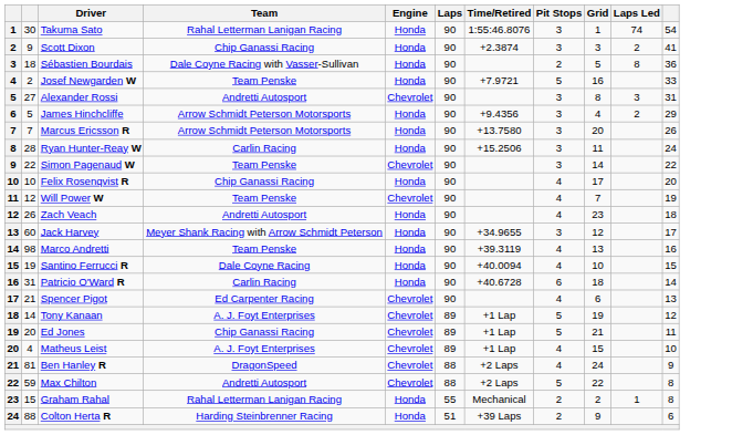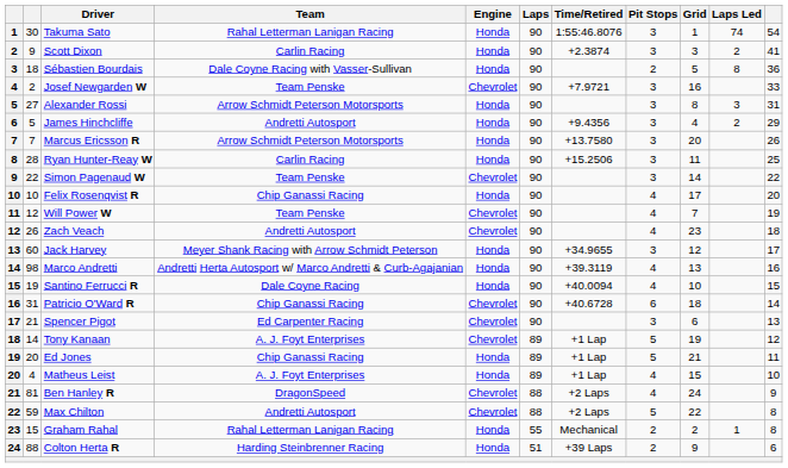Scott Dixon | Team: Chip Ganassi Racing -> Carlin Racing
Josef Newgarden W | Engine: Honda -> Chevrolet
Josef Newgarden W | Pit Stops: 5 -> 3
Alexander Rossi | Team: Andretti Autosport -> Arrow Schmidt Peterson Motorsports
Alexander Rossi | Engine: Chevrolet -> Honda
James Hinchcliffe | Team: Arrow Schmidt Peterson Motorsports -> Andretti Autosport
Ryan Hunter-Reay W | column 11: 24 -> 25
Zach Veach | Engine: Honda -> Chevrolet
Marco Andretti | Team: Team Penske -> Andretti Herta Autosport w/ Marco Andretti & Curb-Agajanian
Patricio O'Ward R | Team: Carlin Racing -> Chip Ganassi Racing
Patricio O'Ward R | Engine: Honda -> Chevrolet
Spencer Pigot | Pit Stops: 4 -> 3
Ed Jones | Engine: Chevrolet -> Honda
Matheus Leist | Engine: Chevrolet -> Honda
